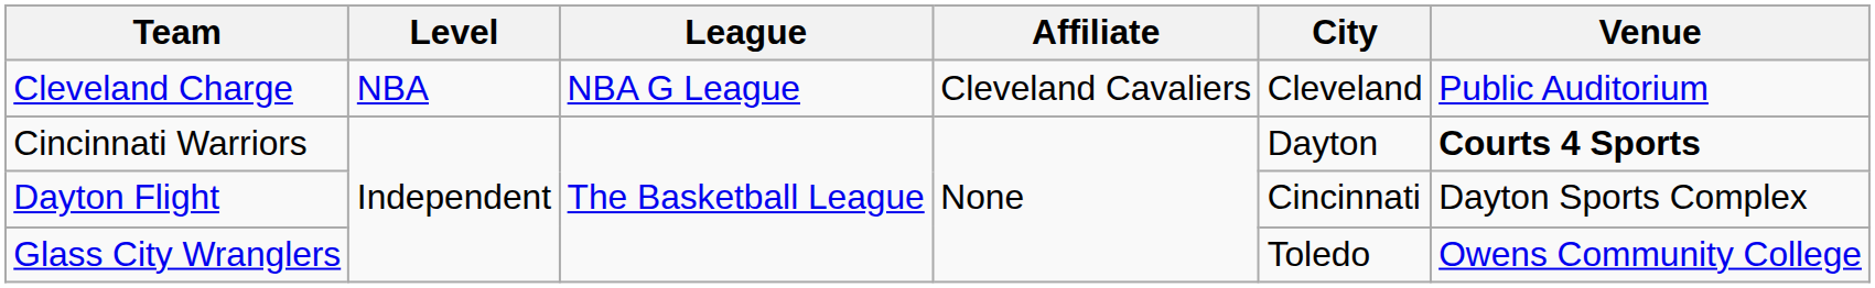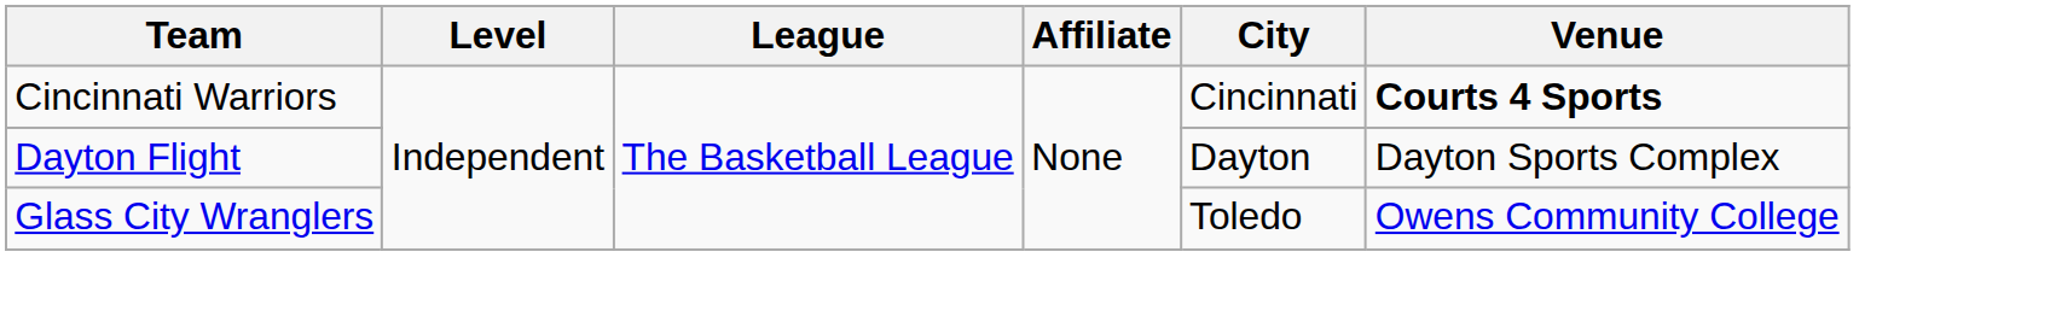- row: Cleveland Charge | NBA | NBA G League | Cleveland Cavaliers | Cleveland | Public Auditorium
Cincinnati Warriors | City: Dayton -> Cincinnati
Dayton Flight | City: Cincinnati -> Dayton
